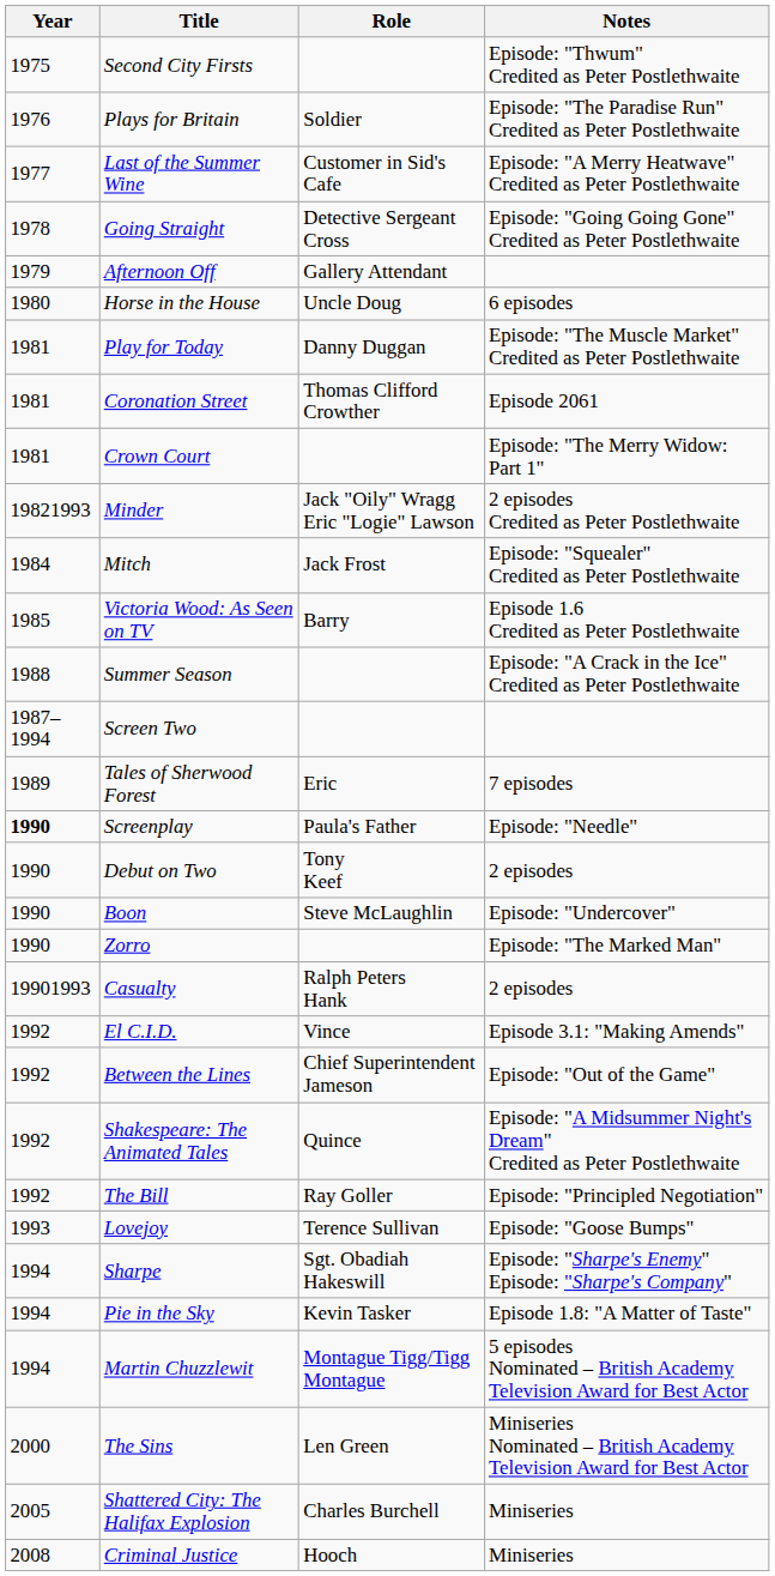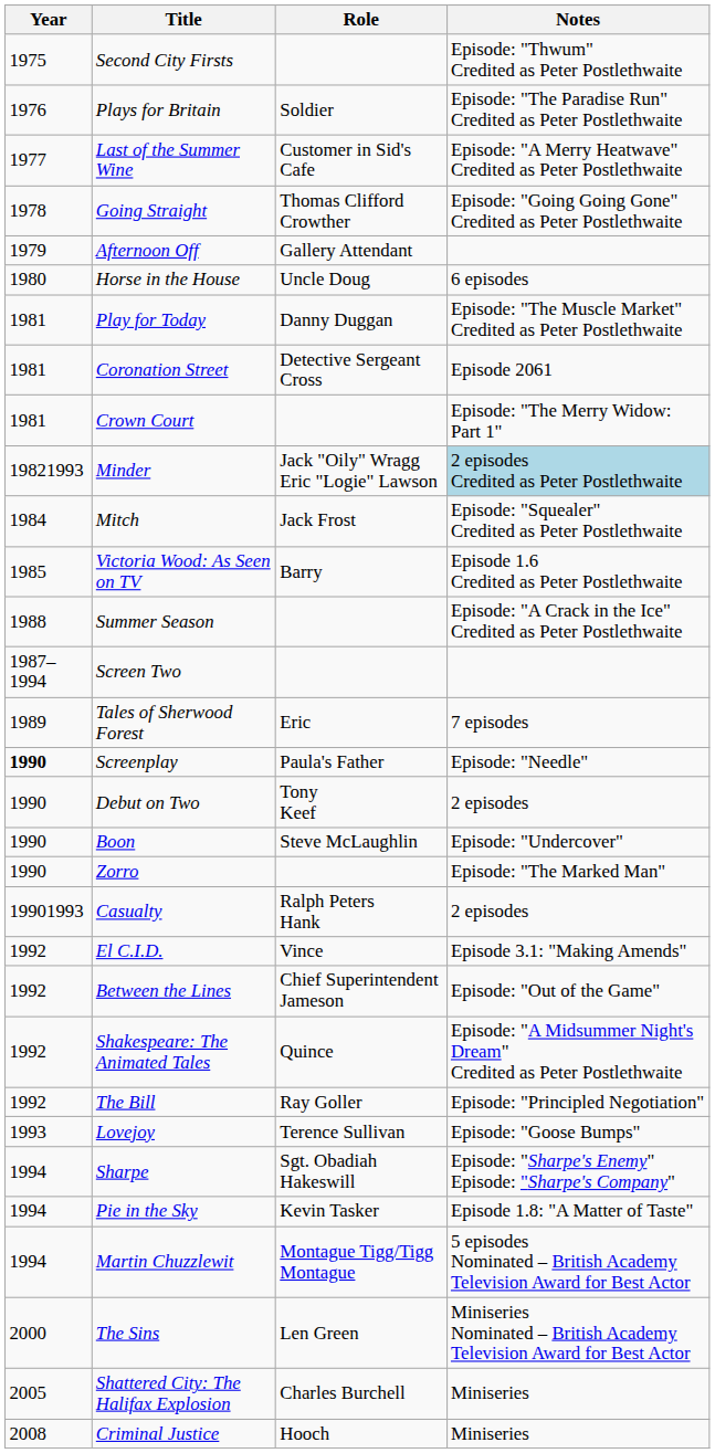Going Straight | Role: Detective Sergeant Cross -> Thomas Clifford Crowther
Coronation Street | Role: Thomas Clifford Crowther -> Detective Sergeant Cross
Minder | Notes: no background -> lightblue background
